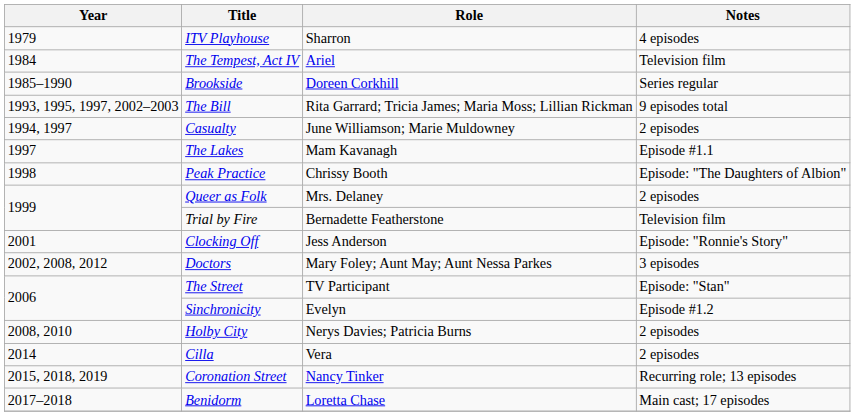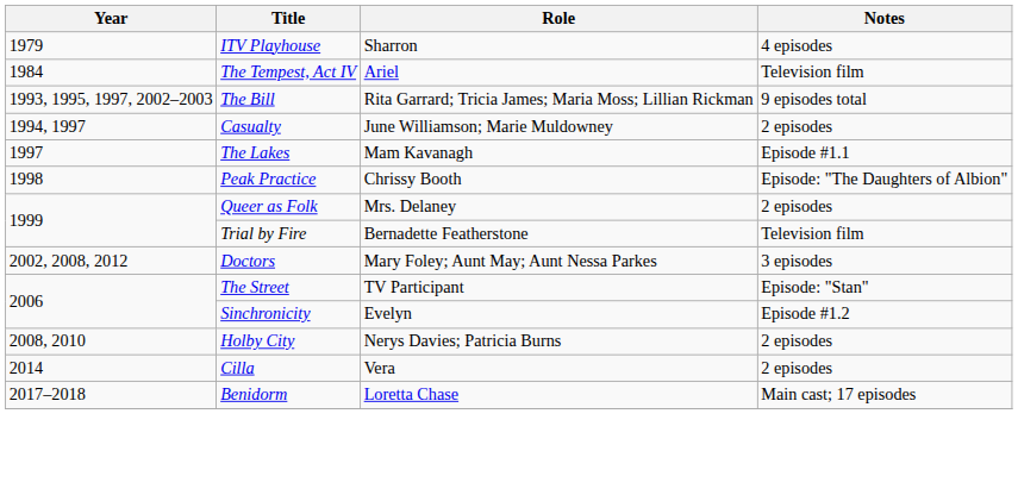- row: 1985–1990 | Brookside | Doreen Corkhill | Series regular
- row: 2001 | Clocking Off | Jess Anderson | Episode: "Ronnie's Story"
- row: 2015, 2018, 2019 | Coronation Street | Nancy Tinker | Recurring role; 13 episodes
